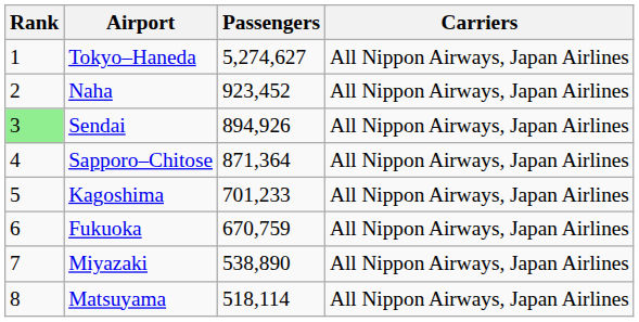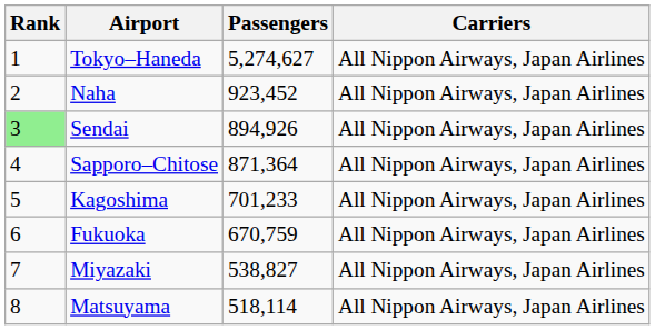Miyazaki | Passengers: 538,890 -> 538,827
